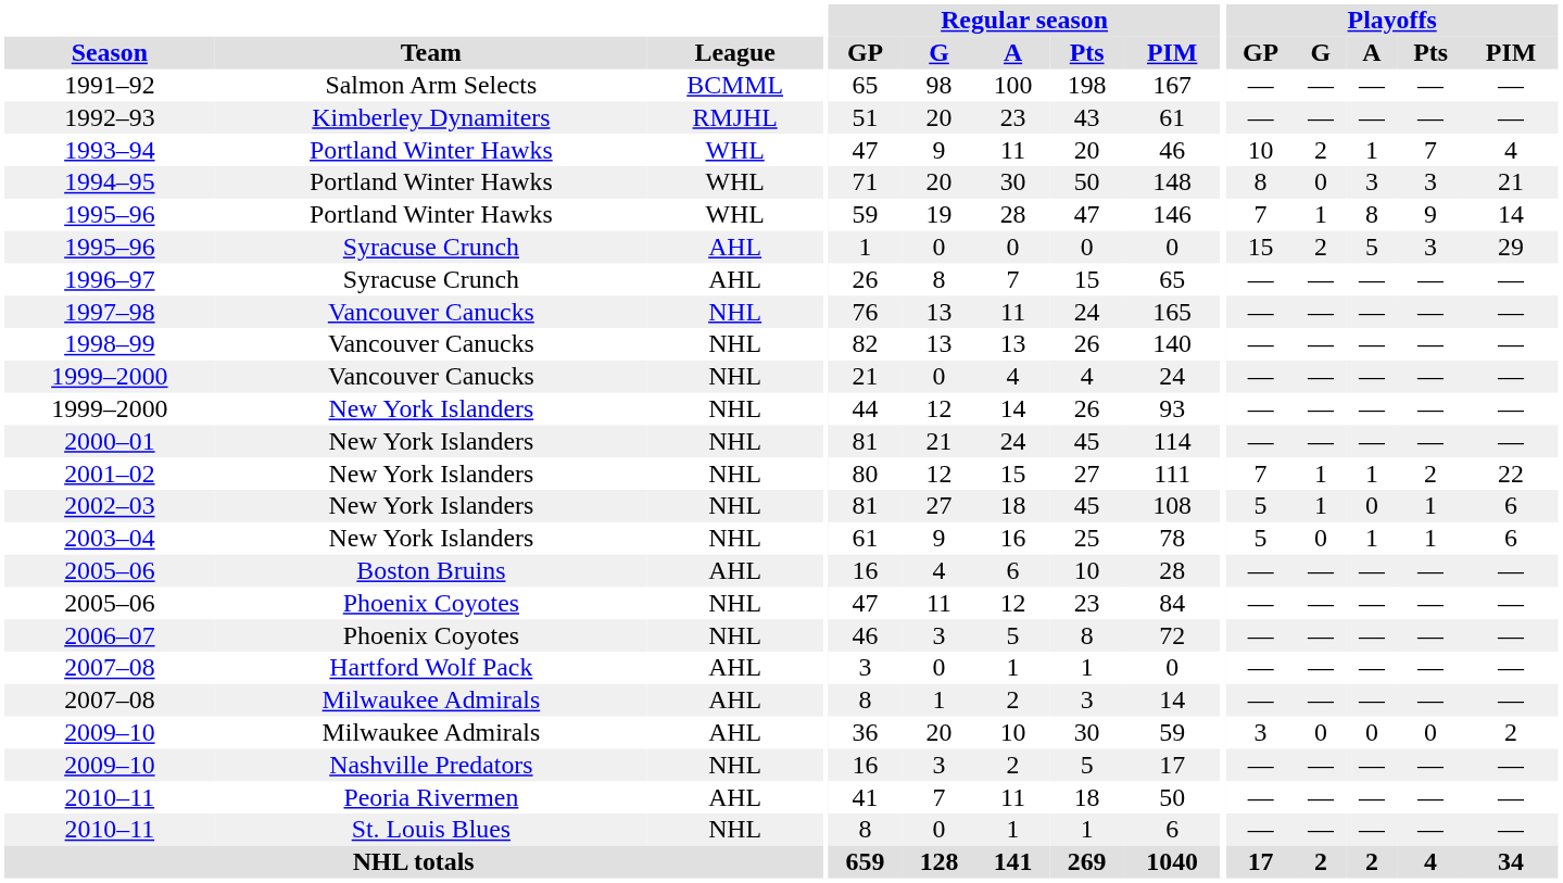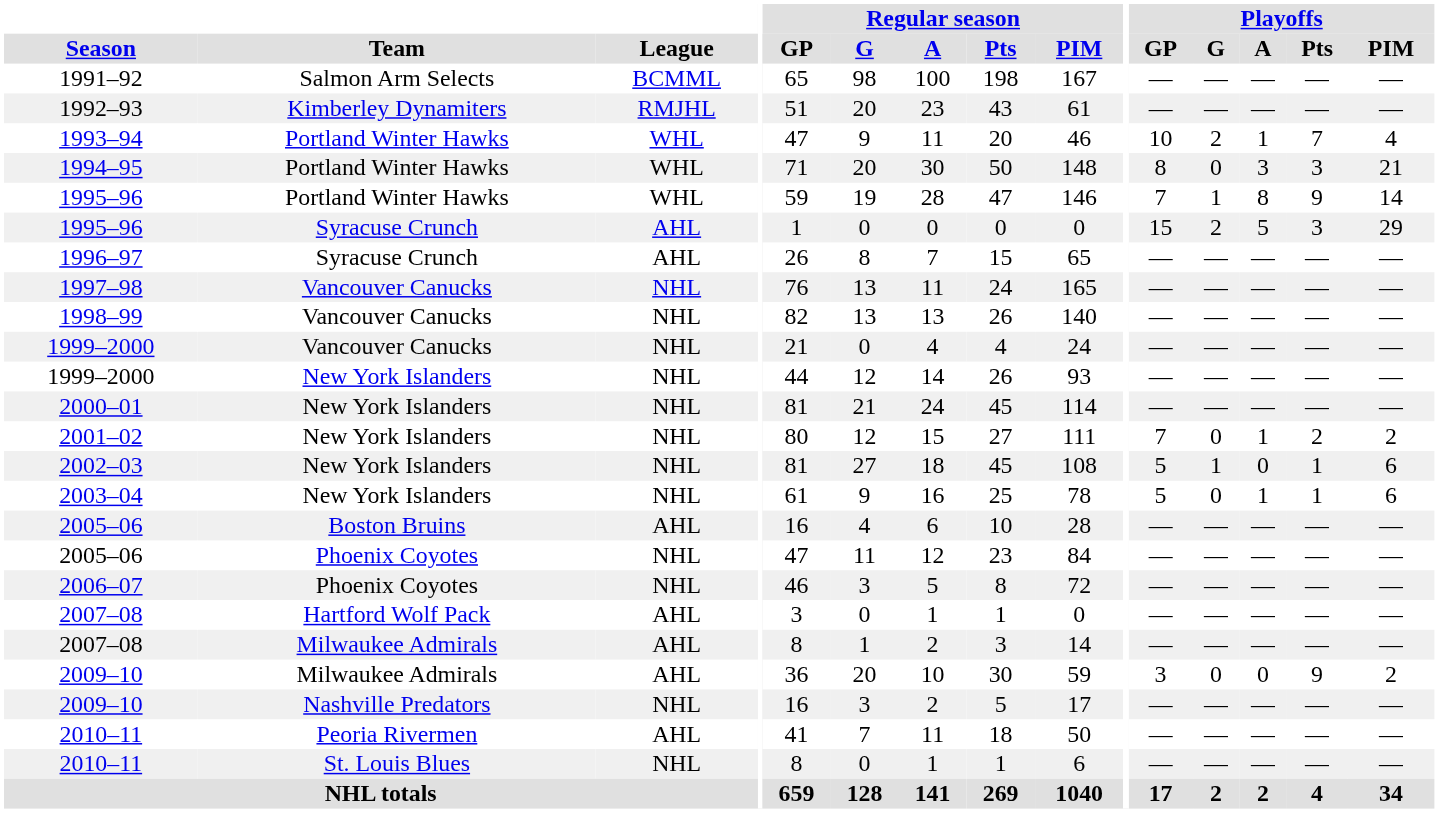2001–02 | Playoffs / G: 1 -> 0
2001–02 | Playoffs / PIM: 22 -> 2
2009–10 / Milwaukee Admirals | Playoffs / Pts: 0 -> 9
